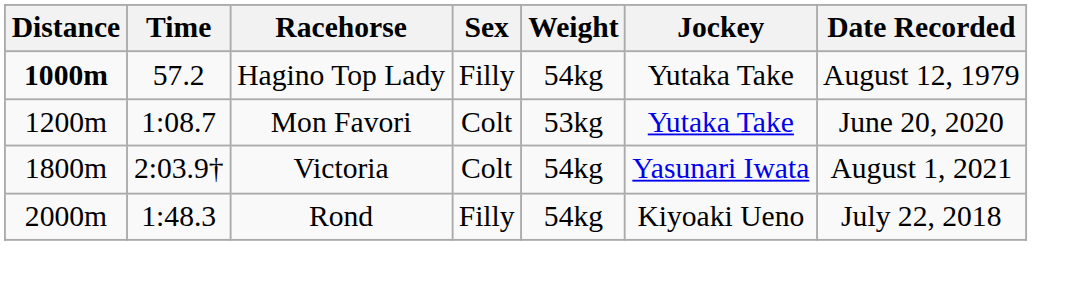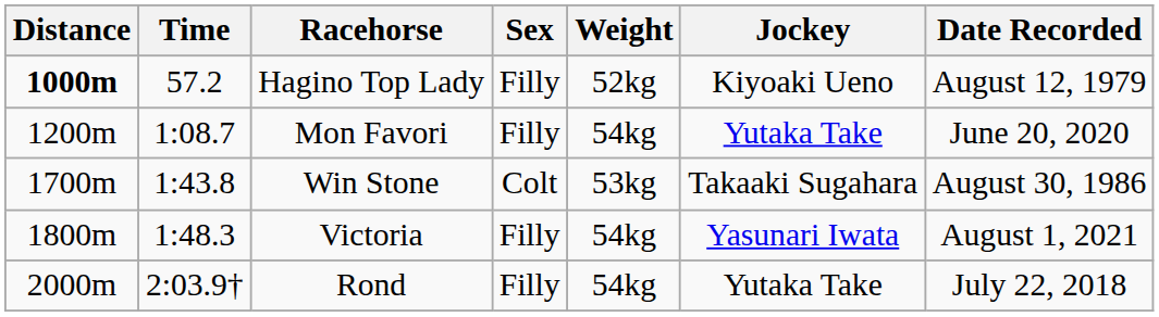Hagino Top Lady | Weight: 54kg -> 52kg
Hagino Top Lady | Jockey: Yutaka Take -> Kiyoaki Ueno
Mon Favori | Sex: Colt -> Filly
Mon Favori | Weight: 53kg -> 54kg
+ row: 1700m | 1:43.8 | Win Stone | Colt | 53kg | Takaaki Sugahara | August 30, 1986
Victoria | Time: 2:03.9† -> 1:48.3
Victoria | Sex: Colt -> Filly
Rond | Time: 1:48.3 -> 2:03.9†
Rond | Jockey: Kiyoaki Ueno -> Yutaka Take
